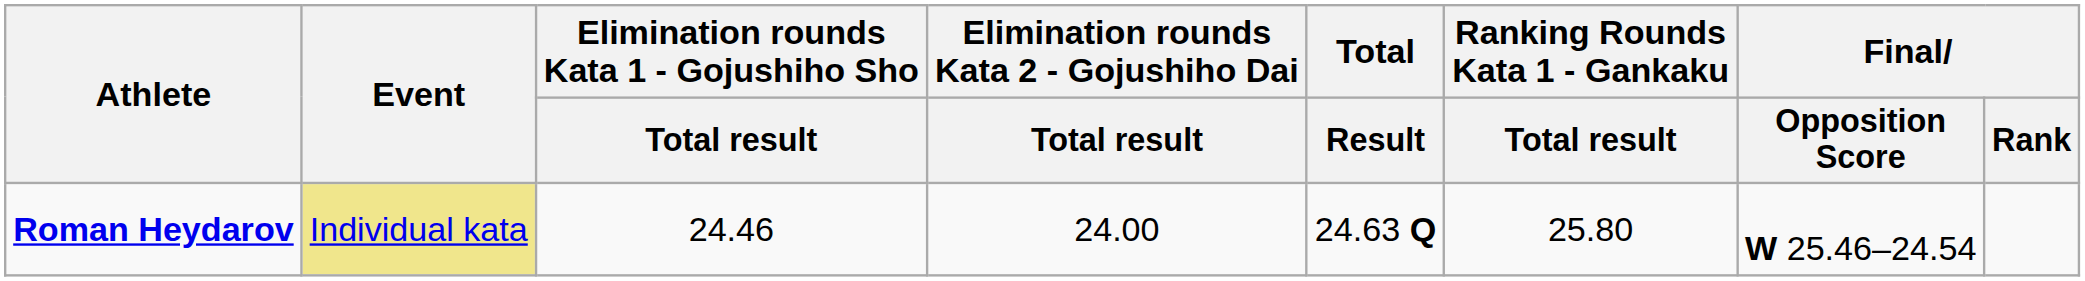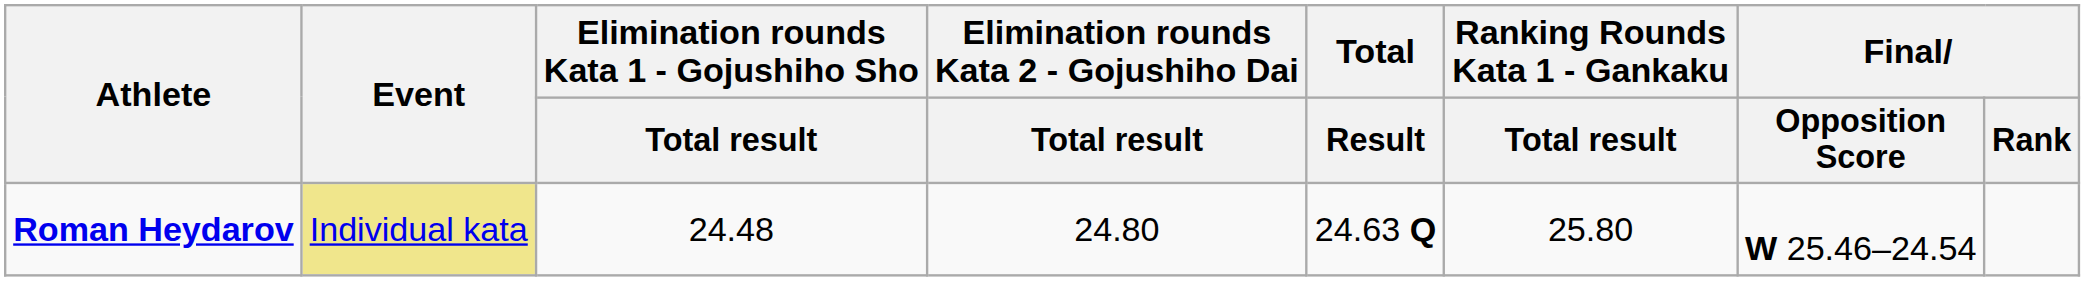Roman Heydarov | Elimination rounds Kata 1 - Gojushiho Sho / Total result: 24.46 -> 24.48
Roman Heydarov | Elimination rounds Kata 2 - Gojushiho Dai / Total result: 24.00 -> 24.80
